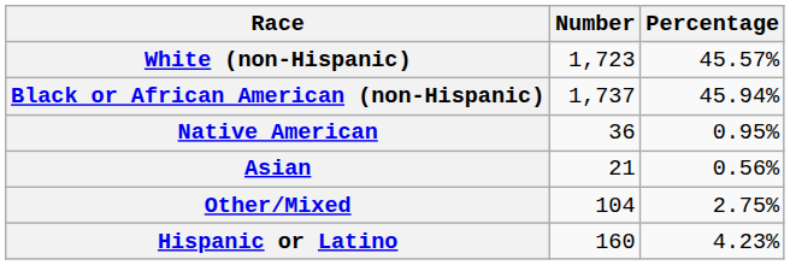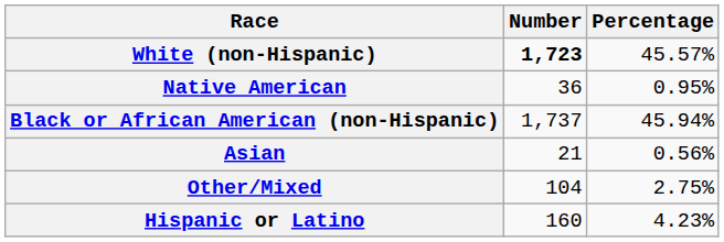White (non-Hispanic) | Number: normal -> bold
rows swapped: Black or African American (non-Hispanic) <-> Native American
